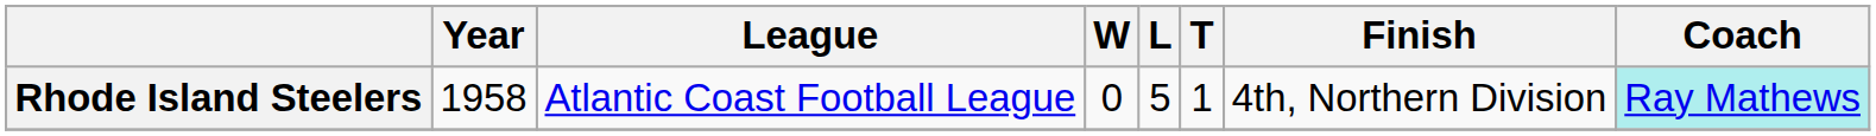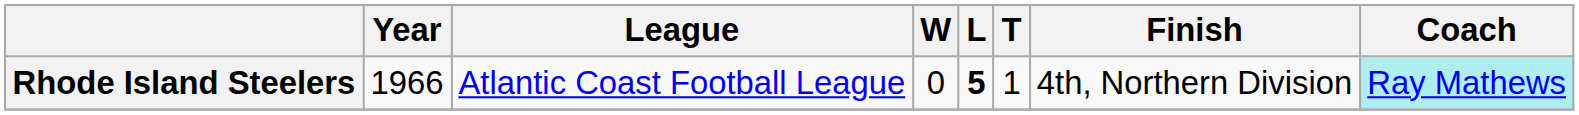Rhode Island Steelers | Year: 1958 -> 1966
Rhode Island Steelers | L: normal -> bold
